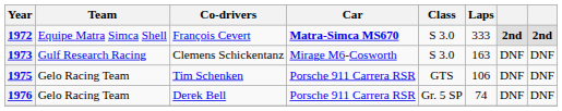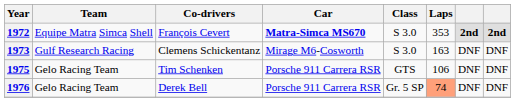1972 | Laps: 333 -> 353
1976 | Laps: no background -> lightsalmon background
